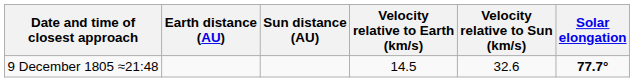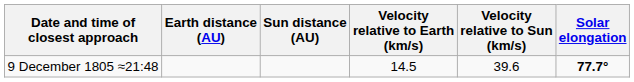9 December 1805 ≈21:48 | Velocity relative to Sun (km/s): 32.6 -> 39.6
